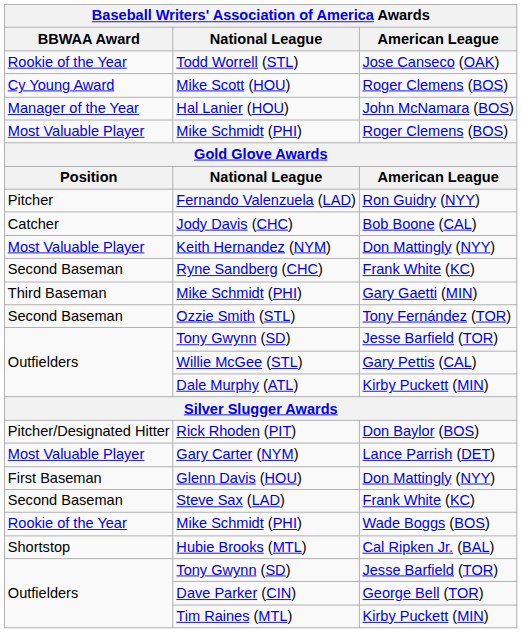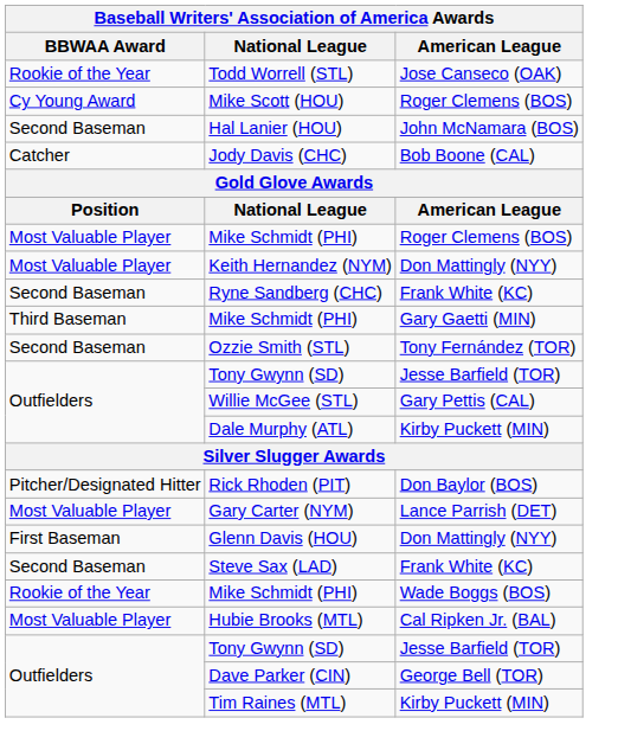Hal Lanier (HOU) | BBWAA Award: Manager of the Year -> Second Baseman
rows swapped: Mike Schmidt (PHI) / Roger Clemens (BOS) <-> Jody Davis (CHC)
- row: Pitcher | Fernando Valenzuela (LAD) | Ron Guidry (NYY)
Hubie Brooks (MTL) | BBWAA Award: Shortstop -> Most Valuable Player
